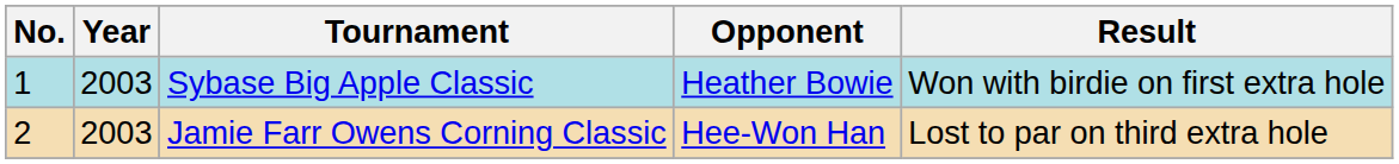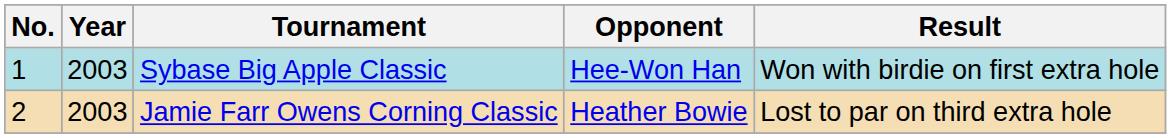Sybase Big Apple Classic | Opponent: Heather Bowie -> Hee-Won Han
Jamie Farr Owens Corning Classic | Opponent: Hee-Won Han -> Heather Bowie
